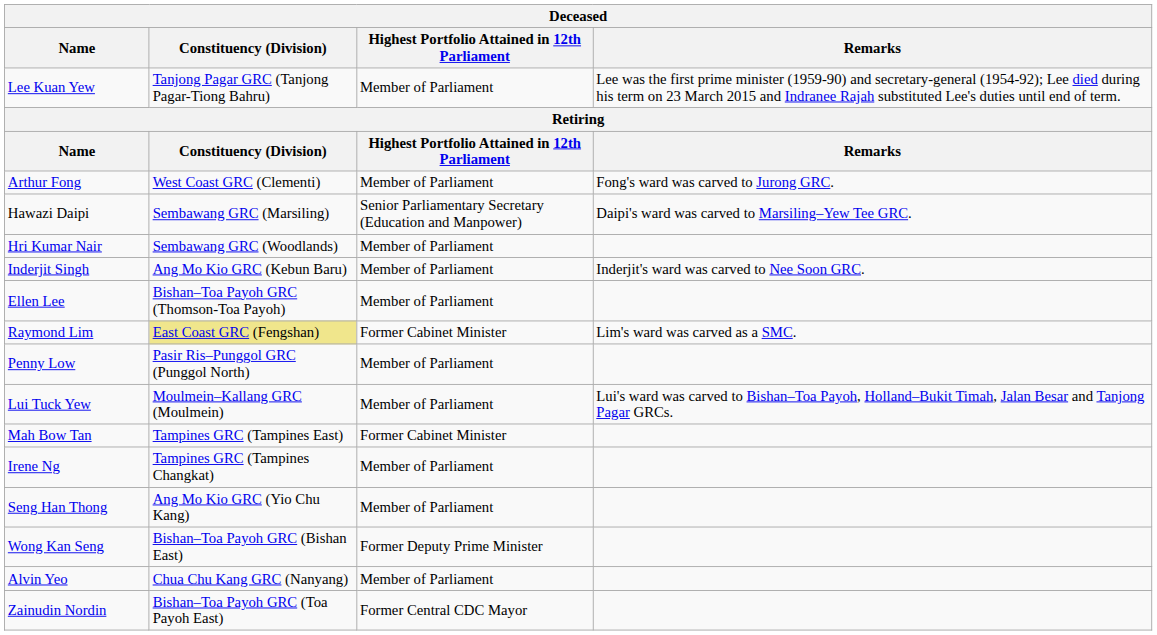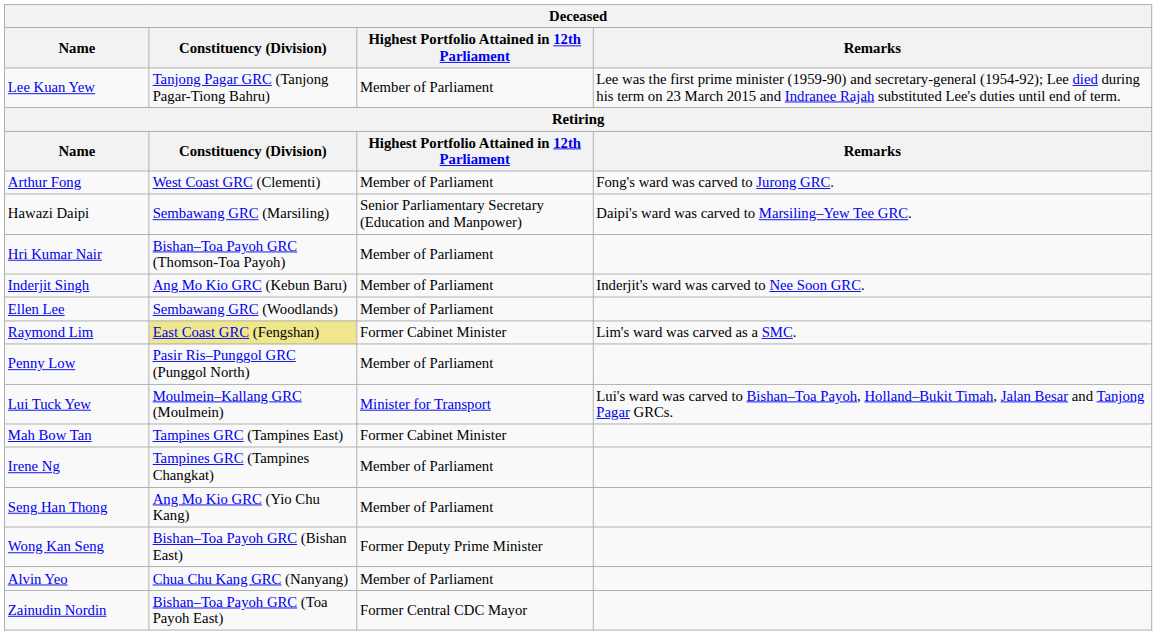Hri Kumar Nair | Constituency (Division): Sembawang GRC (Woodlands) -> Bishan–Toa Payoh GRC (Thomson-Toa Payoh)
Ellen Lee | Constituency (Division): Bishan–Toa Payoh GRC (Thomson-Toa Payoh) -> Sembawang GRC (Woodlands)
Lui Tuck Yew | Highest Portfolio Attained in 12th Parliament: Member of Parliament -> Minister for Transport
